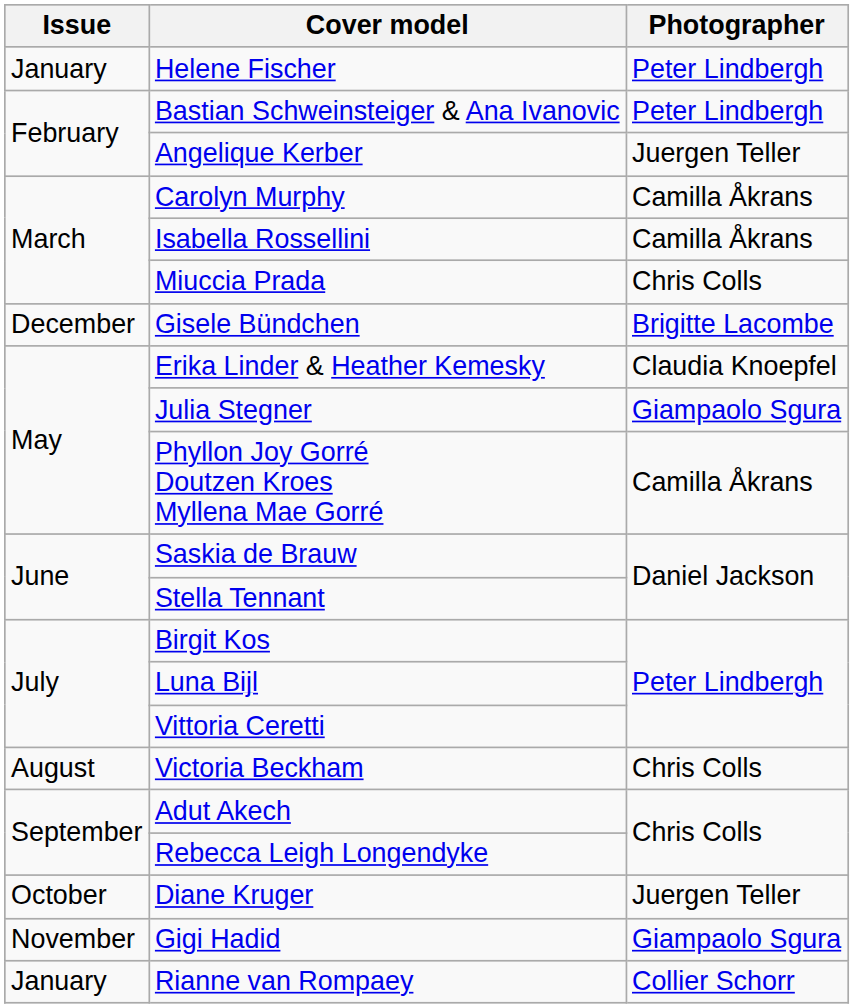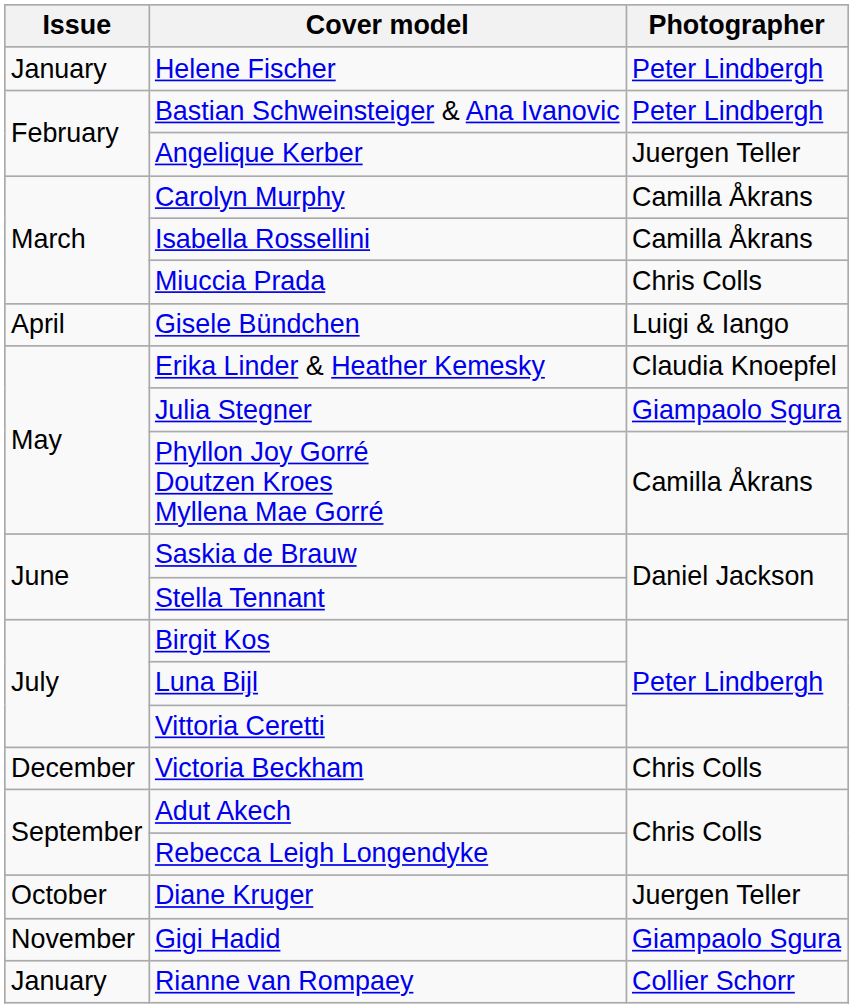Gisele Bündchen | Issue: December -> April
Gisele Bündchen | Photographer: Brigitte Lacombe -> Luigi & Iango
Victoria Beckham | Issue: August -> December
